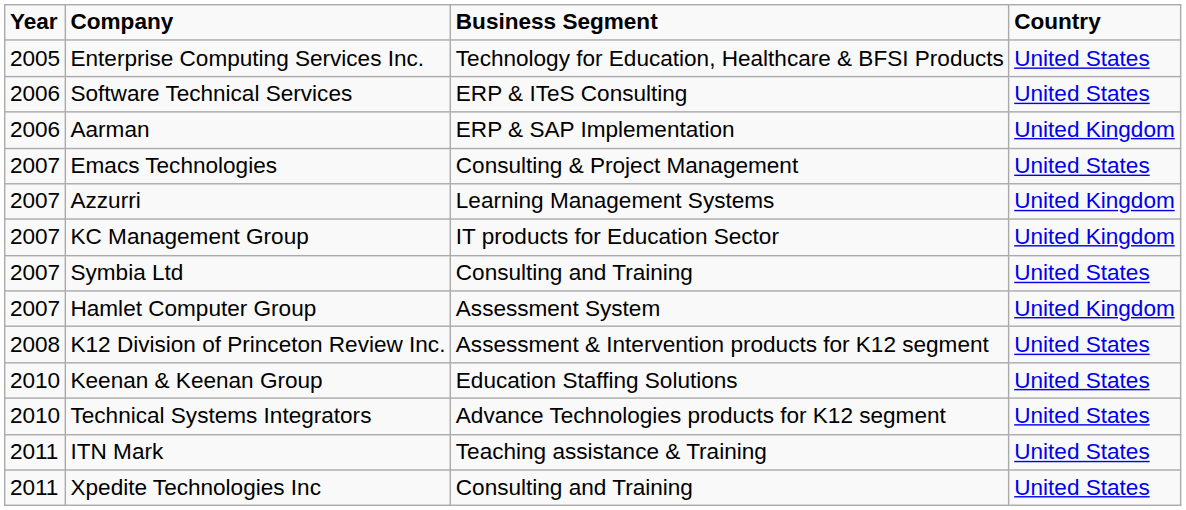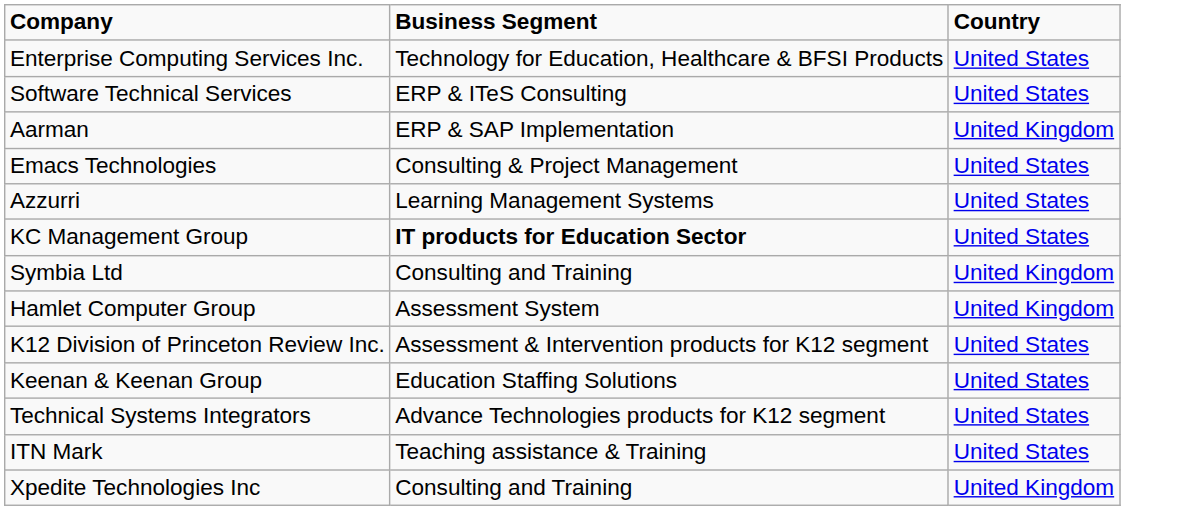- column: Year | 2005 | 2006 | 2006 | 2007 | 2007 | 2007 | 2007 | 2007 | 2008 | 2010 | 2010 | 2011 | 2011
Azzurri | Country: United Kingdom -> United States
KC Management Group | Business Segment: normal -> bold
KC Management Group | Country: United Kingdom -> United States
Symbia Ltd | Country: United States -> United Kingdom
Xpedite Technologies Inc | Country: United States -> United Kingdom
